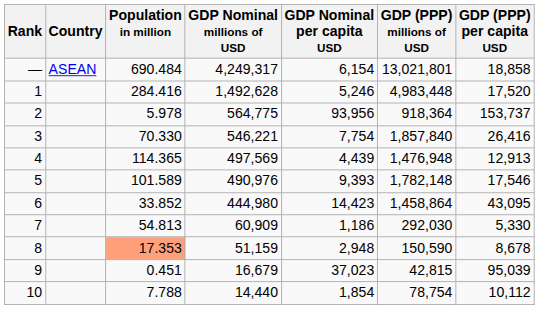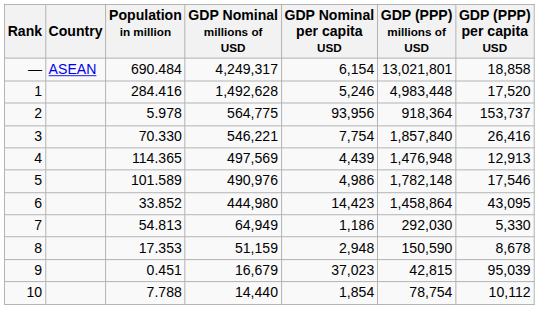5 | GDP Nominal per capita USD: 9,393 -> 4,986
7 | GDP Nominal millions of USD: 60,909 -> 64,949
8 | Population in million: lightsalmon background -> no background
